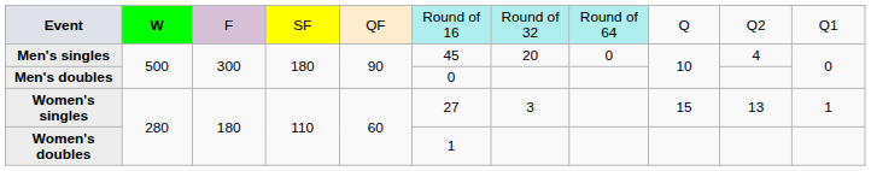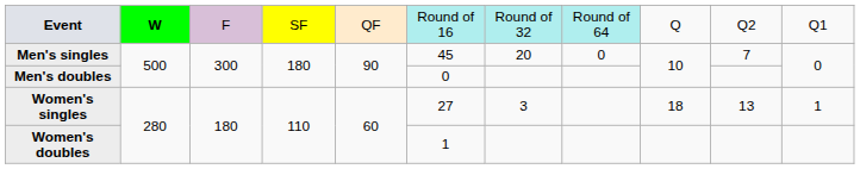Men's singles | column 10: 4 -> 7
Women's singles | column 9: 15 -> 18
